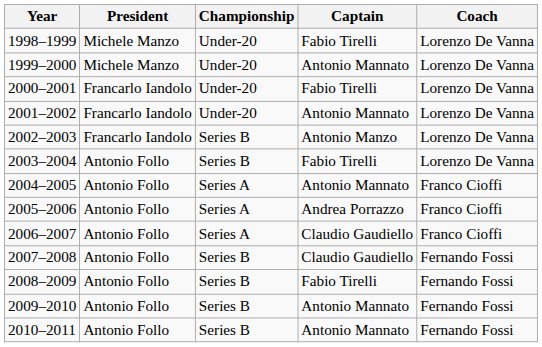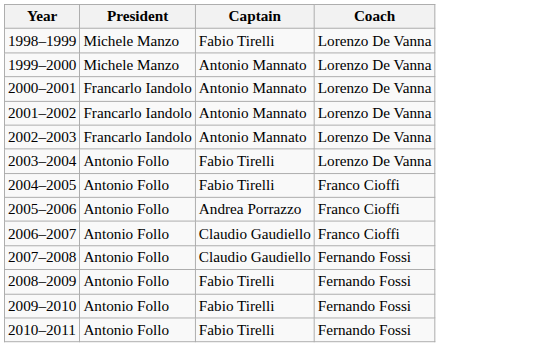- column: Championship | Under-20 | Under-20 | Under-20 | Under-20 | Series B | Series B | Series A | Series A | Series A | Series B | Series B | Series B | Series B
2000–2001 | Captain: Fabio Tirelli -> Antonio Mannato
2002–2003 | Captain: Antonio Manzo -> Antonio Mannato
2004–2005 | Captain: Antonio Mannato -> Fabio Tirelli
2009–2010 | Captain: Antonio Mannato -> Fabio Tirelli
2010–2011 | Captain: Antonio Mannato -> Fabio Tirelli
